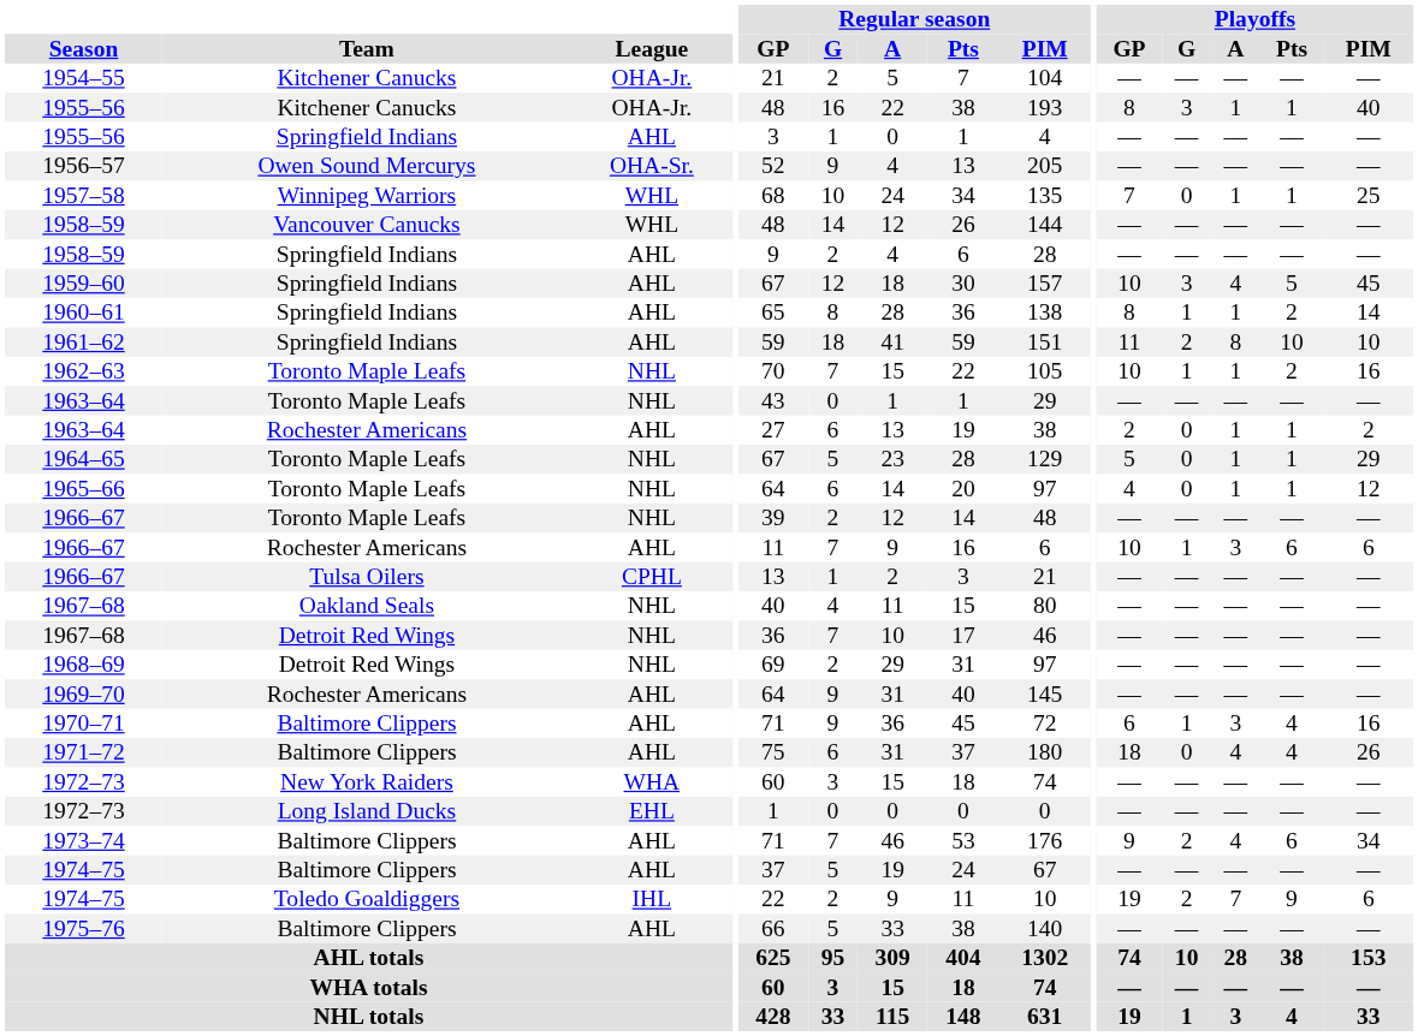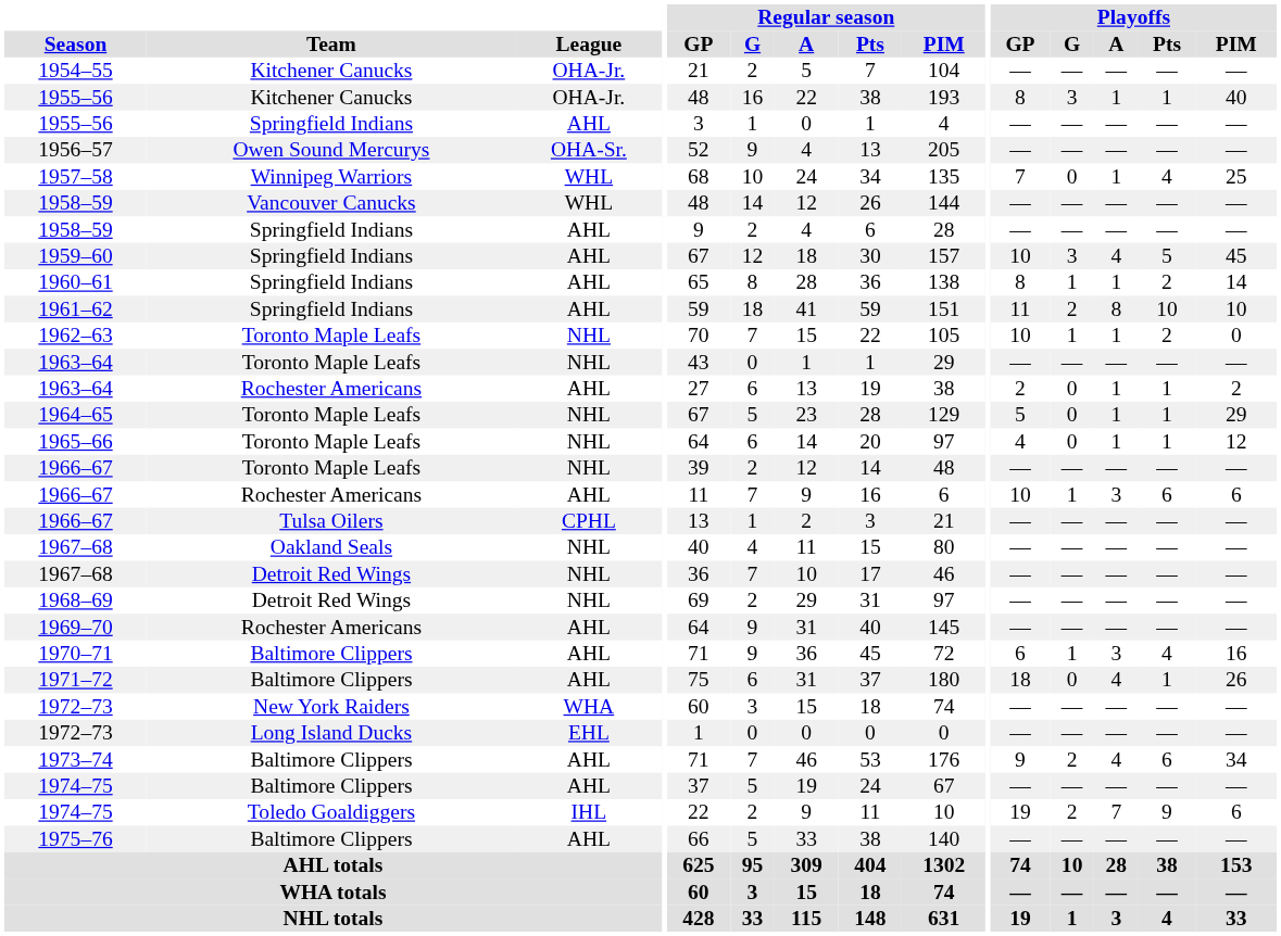1957–58 | Playoffs / Pts: 1 -> 4
1962–63 | Playoffs / PIM: 16 -> 0
1971–72 | Playoffs / Pts: 4 -> 1
